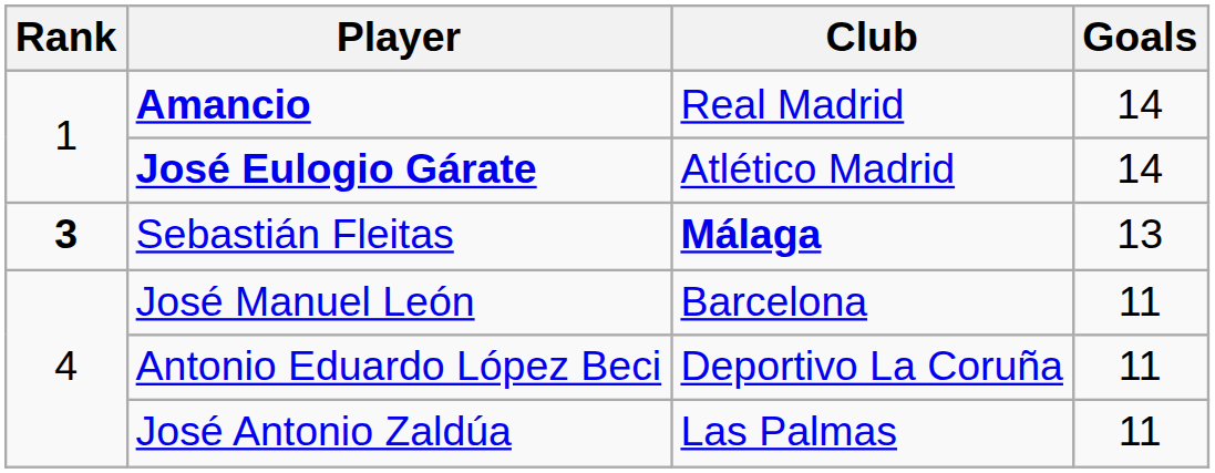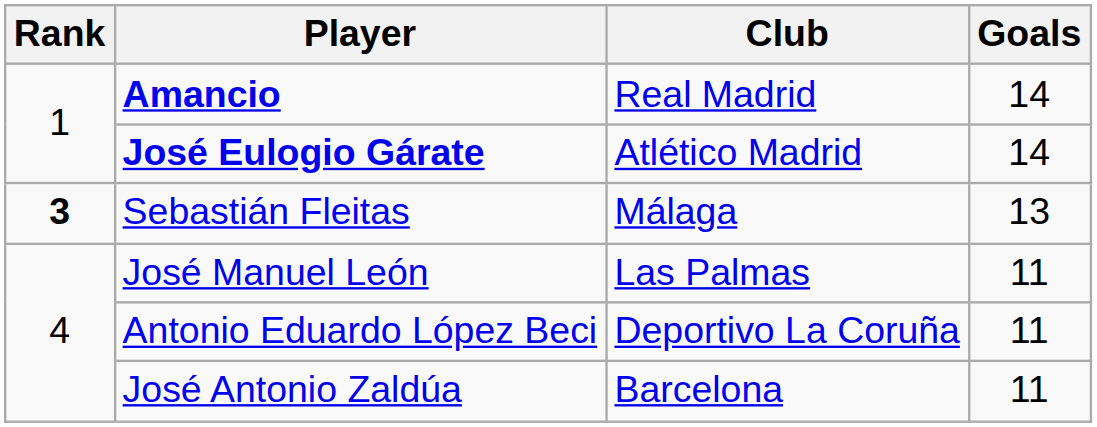Sebastián Fleitas | Club: bold -> normal
José Manuel León | Club: Barcelona -> Las Palmas
José Antonio Zaldúa | Club: Las Palmas -> Barcelona
